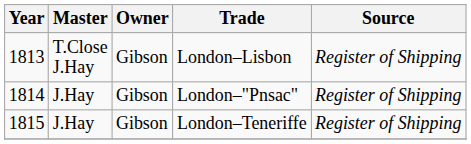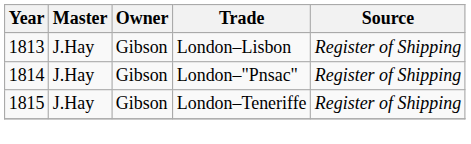London–Lisbon | Master: T.Close J.Hay -> J.Hay
